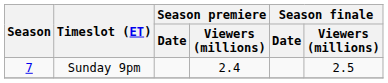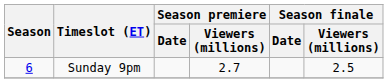Sunday 9pm | Season: 7 -> 6
Sunday 9pm | Season premiere / Viewers (millions): 2.4 -> 2.7
